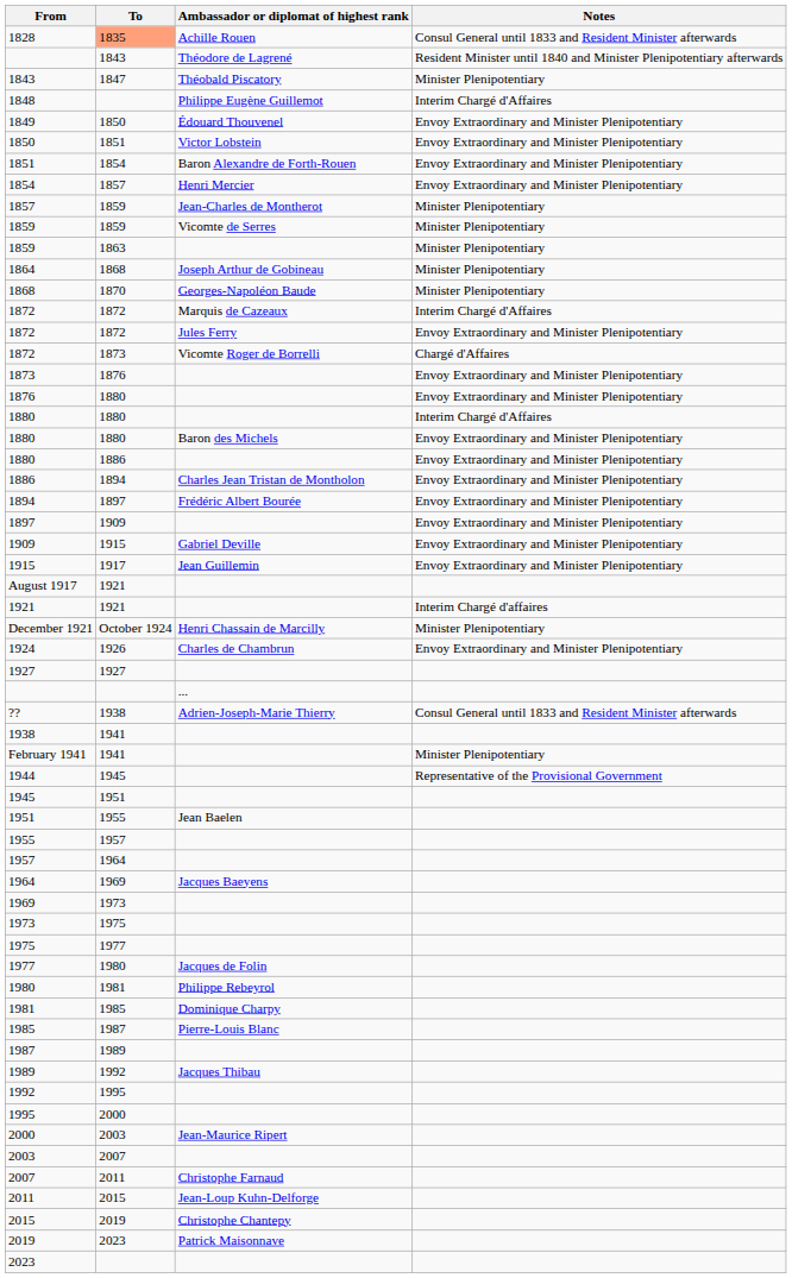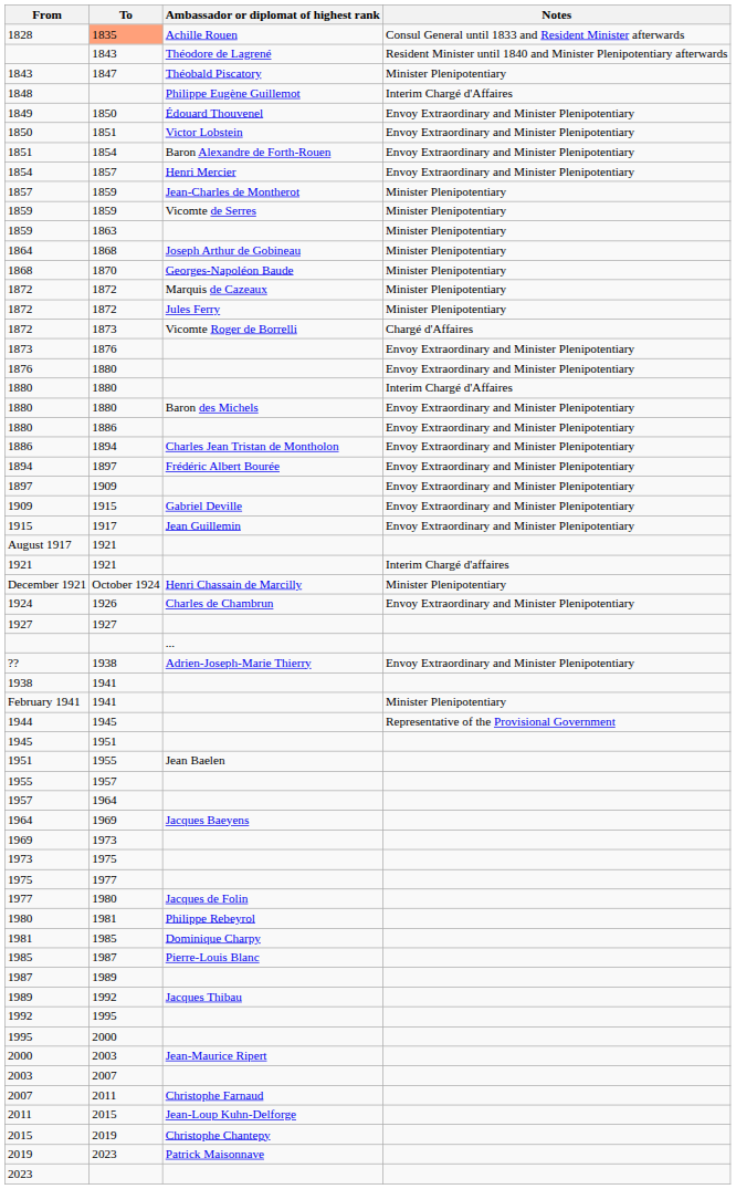1872 / Marquis de Cazeaux | Notes: Interim Chargé d'Affaires -> Minister Plenipotentiary
1872 / Jules Ferry | Notes: Envoy Extraordinary and Minister Plenipotentiary -> Minister Plenipotentiary
?? | Notes: Consul General until 1833 and Resident Minister afterwards -> Envoy Extraordinary and Minister Plenipotentiary
